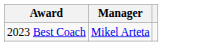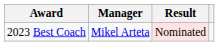+ column: Result | Nominated
